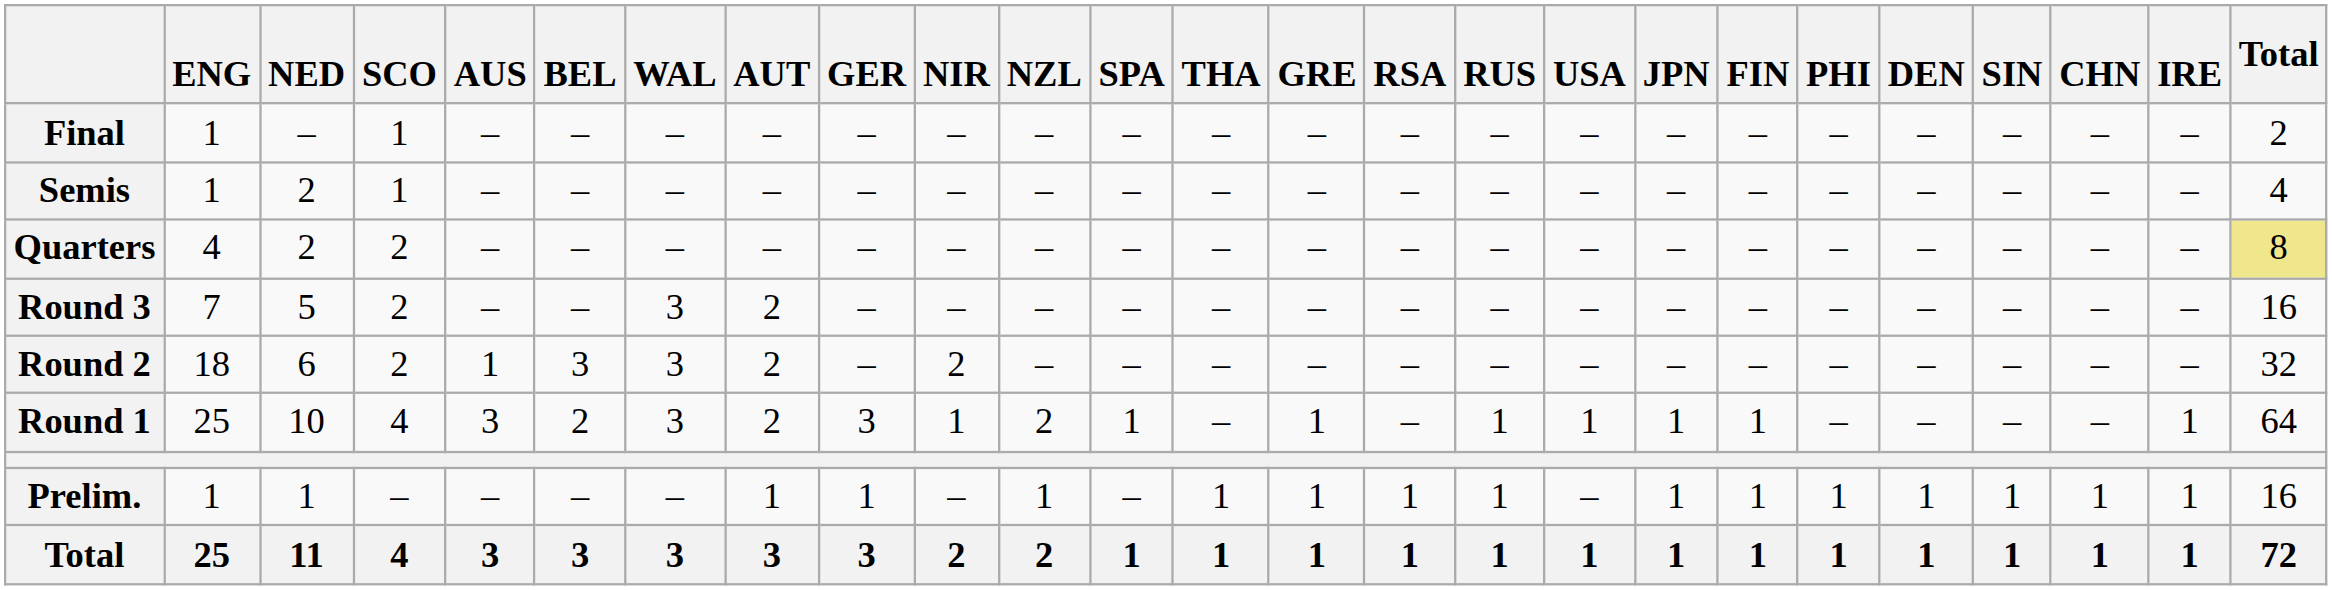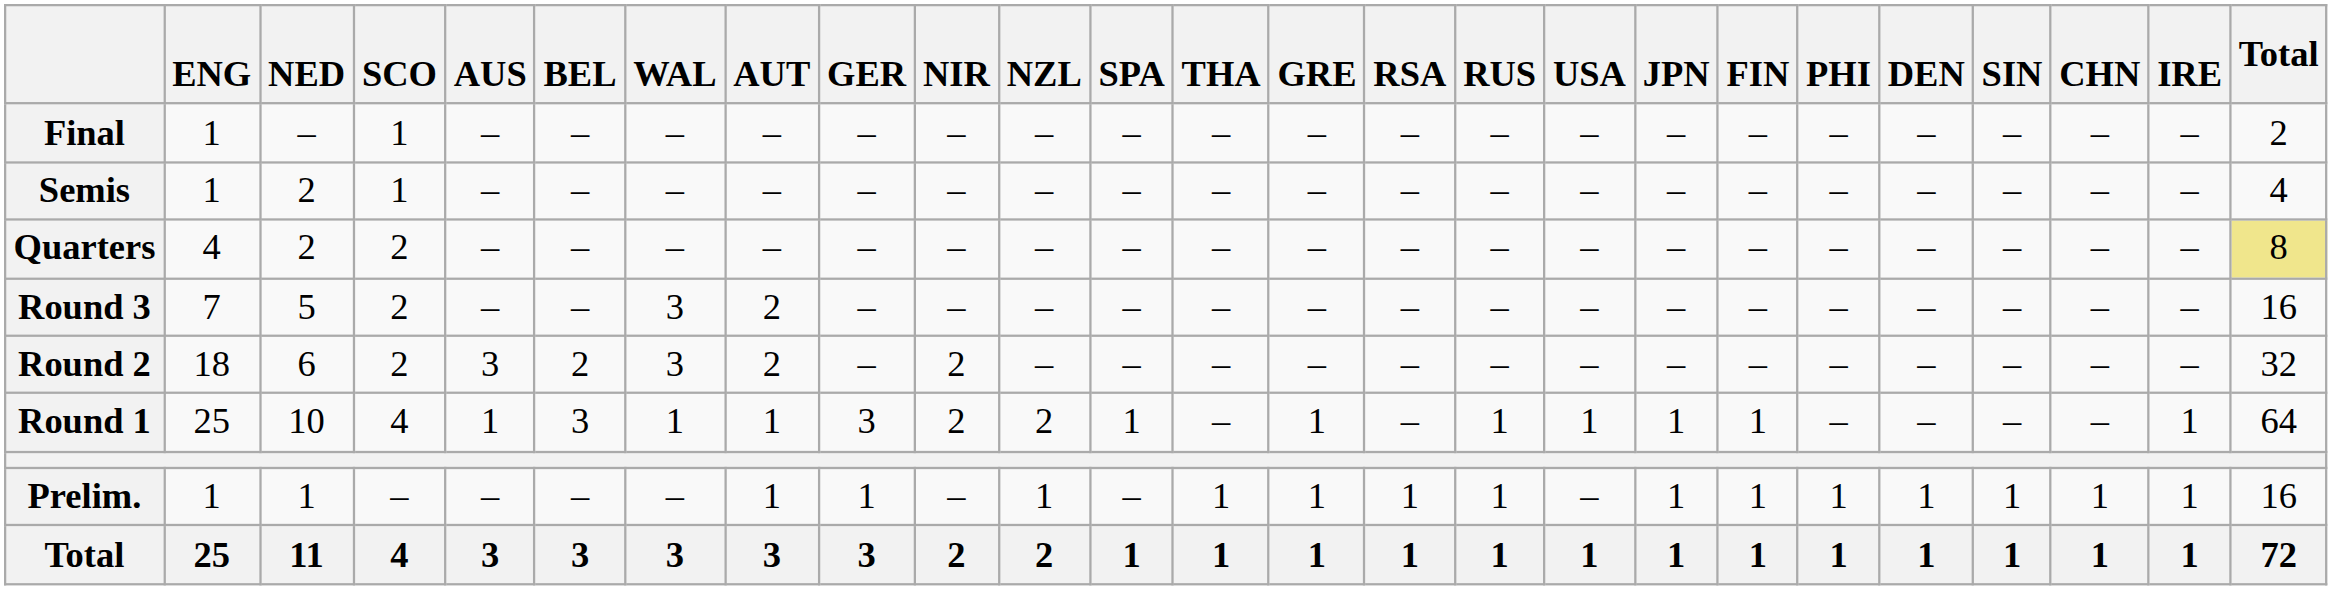Round 2 | AUS: 1 -> 3
Round 2 | BEL: 3 -> 2
Round 1 | AUS: 3 -> 1
Round 1 | BEL: 2 -> 3
Round 1 | WAL: 3 -> 1
Round 1 | AUT: 2 -> 1
Round 1 | NIR: 1 -> 2
